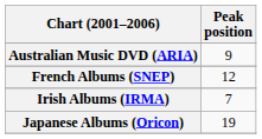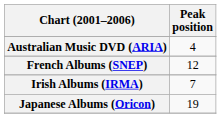Australian Music DVD (ARIA) | Peak position: 9 -> 4
